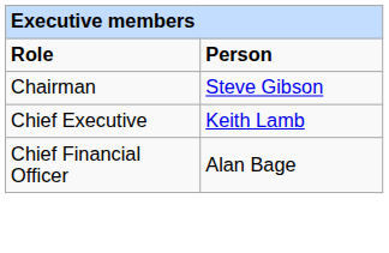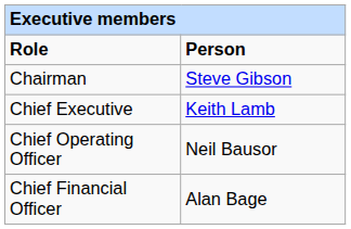+ row: Chief Operating Officer | Neil Bausor
